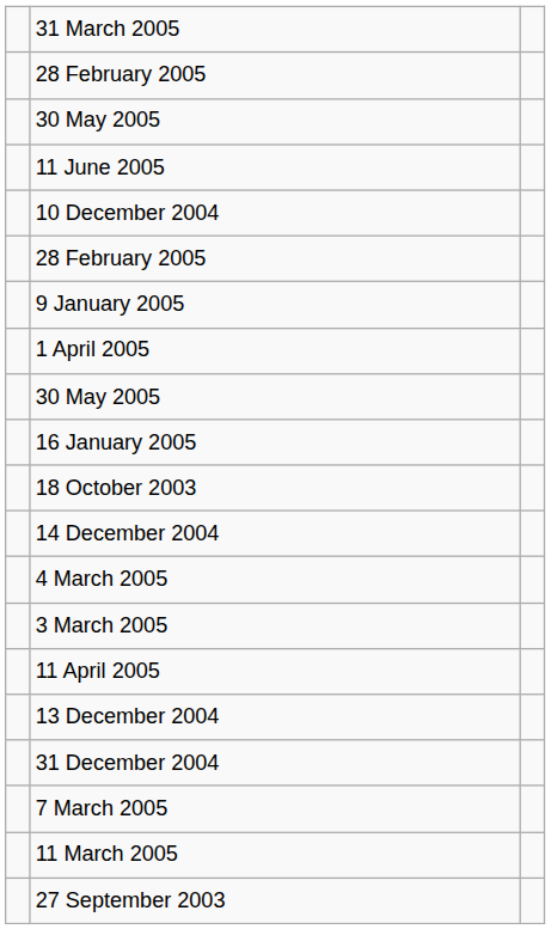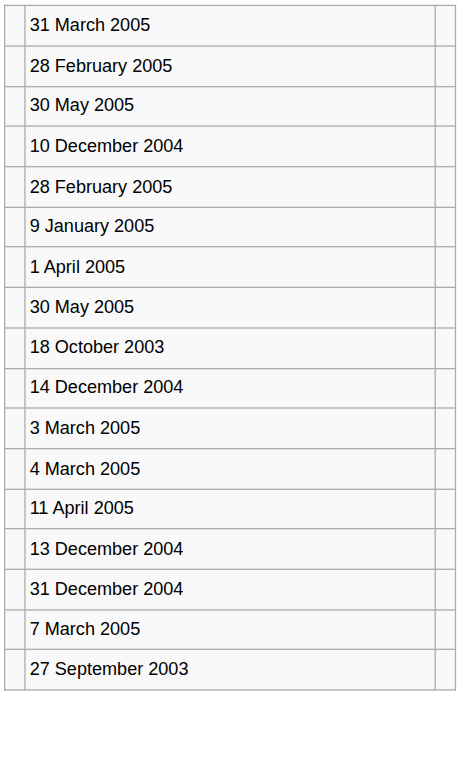- row: 11 June 2005
- row: 16 January 2005
rows swapped: 4 March 2005 <-> 3 March 2005
- row: 11 March 2005
